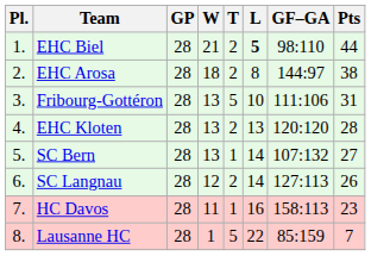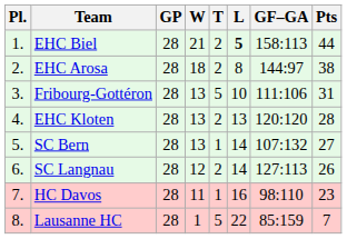EHC Biel | GF–GA: 98:110 -> 158:113
HC Davos | GF–GA: 158:113 -> 98:110
